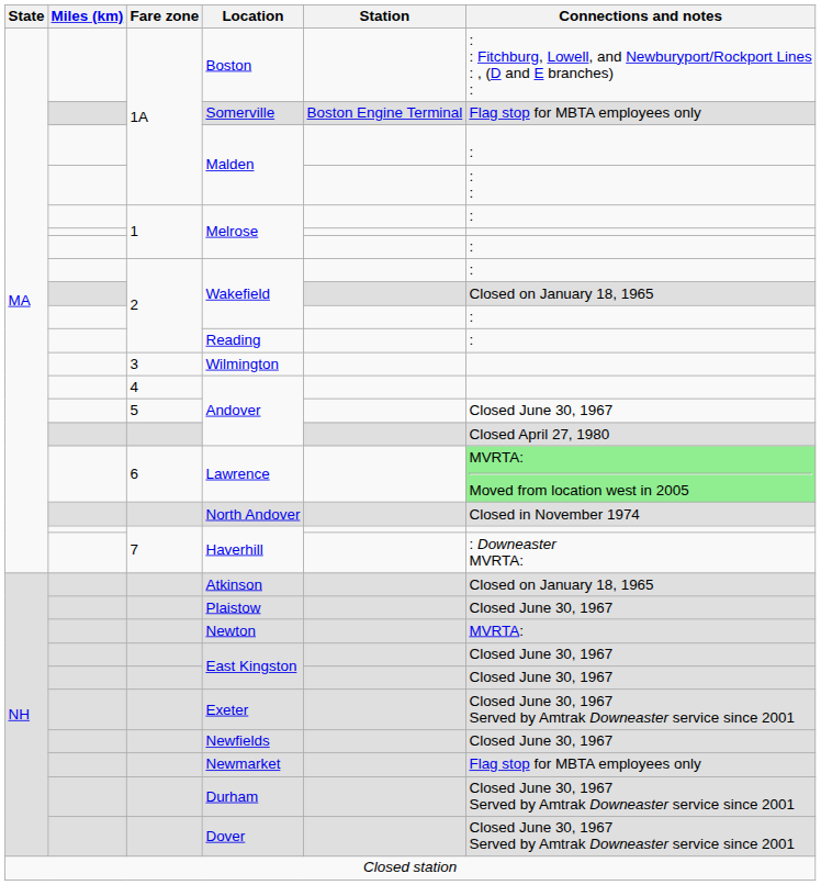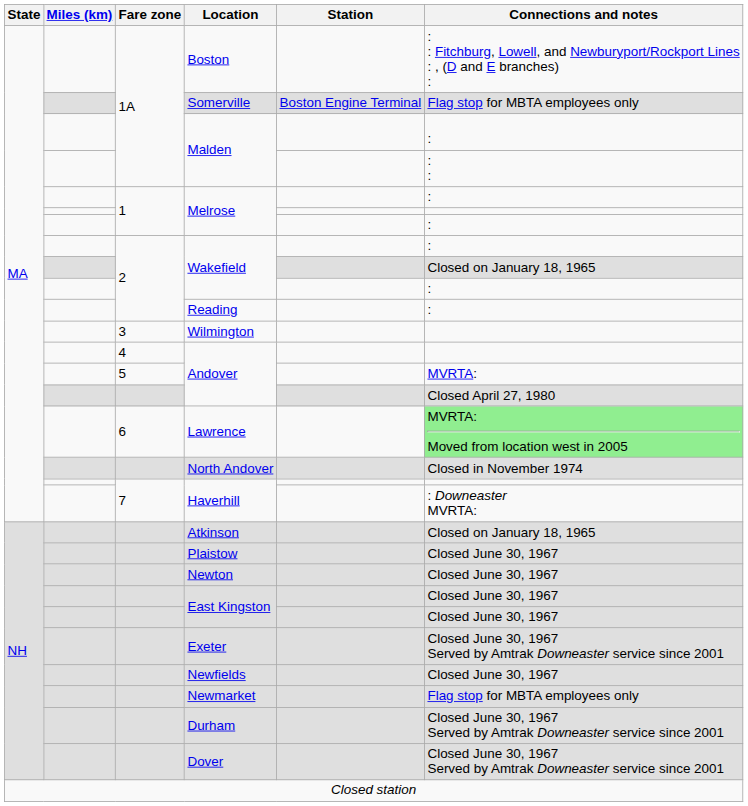5 / Andover | Connections and notes: Closed June 30, 1967 -> MVRTA:
Newton | Connections and notes: MVRTA: -> Closed June 30, 1967
